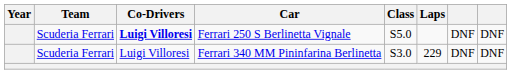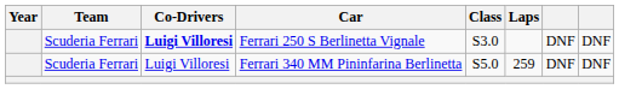Ferrari 250 S Berlinetta Vignale | Class: S5.0 -> S3.0
Ferrari 340 MM Pininfarina Berlinetta | Class: S3.0 -> S5.0
Ferrari 340 MM Pininfarina Berlinetta | Laps: 229 -> 259
